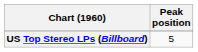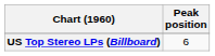US Top Stereo LPs (Billboard) | Peak position: 5 -> 6
